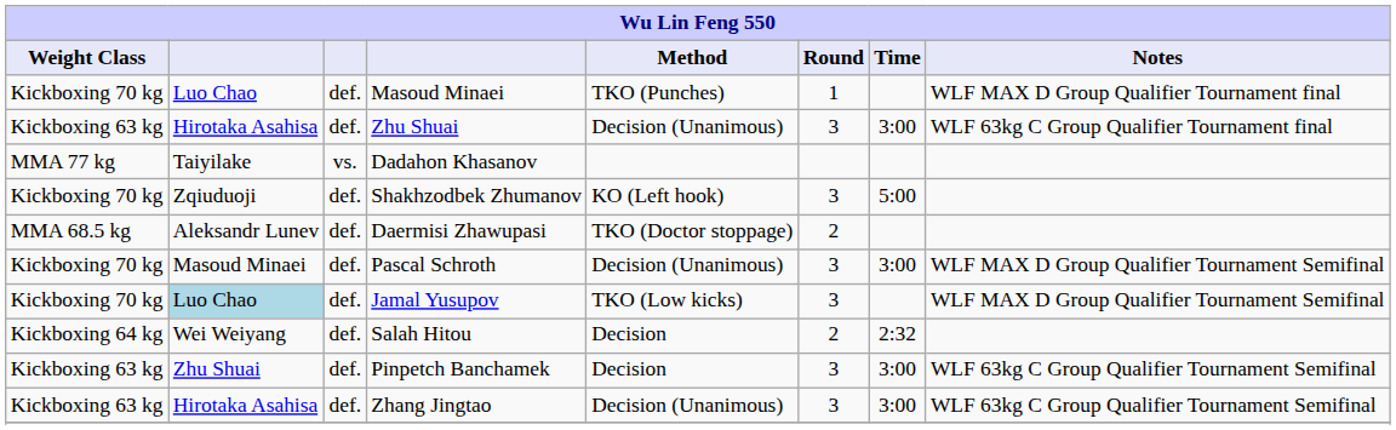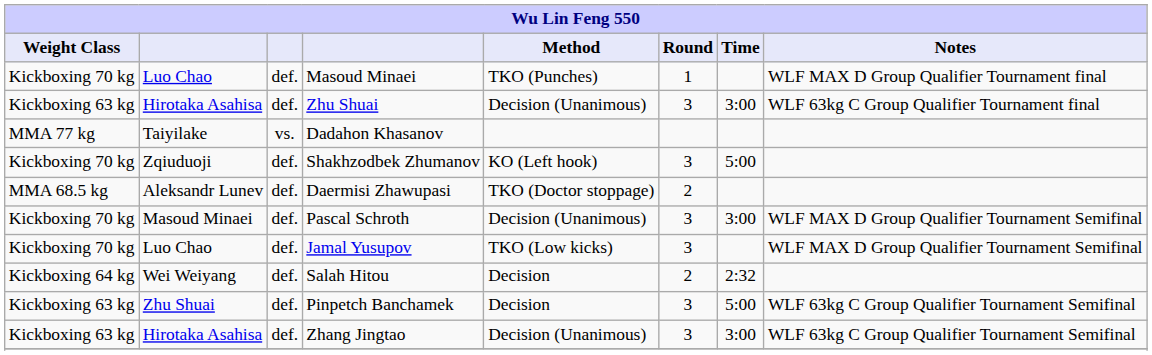Jamal Yusupov | column 2: lightblue background -> no background
Pinpetch Banchamek | Time: 3:00 -> 5:00
